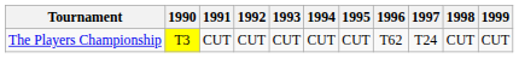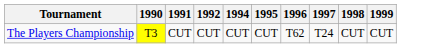- column: 1993 | CUT
